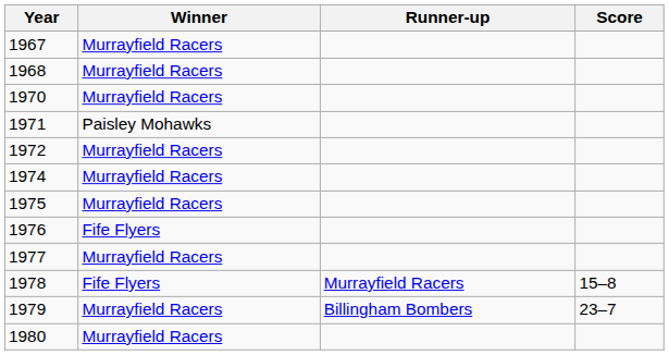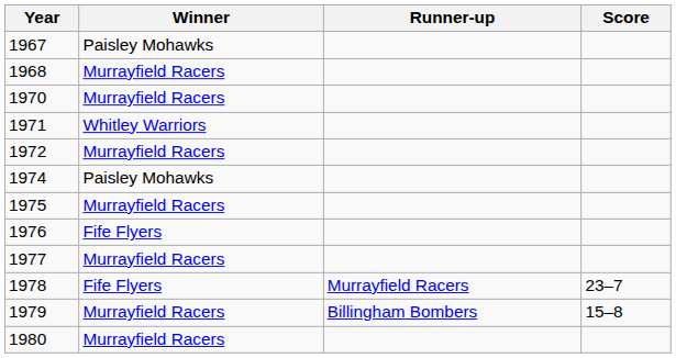1967 | Winner: Murrayfield Racers -> Paisley Mohawks
1971 | Winner: Paisley Mohawks -> Whitley Warriors
1974 | Winner: Murrayfield Racers -> Paisley Mohawks
1978 | Score: 15–8 -> 23–7
1979 | Score: 23–7 -> 15–8
